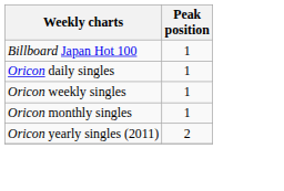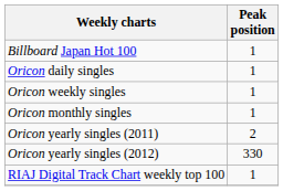+ row: Oricon yearly singles (2012) | 330
+ row: RIAJ Digital Track Chart weekly top 100 | 1
